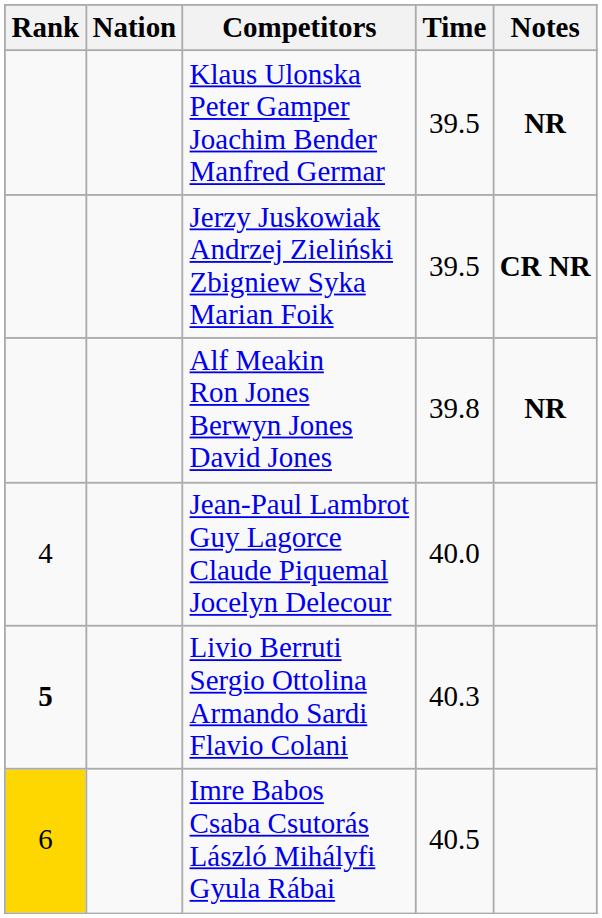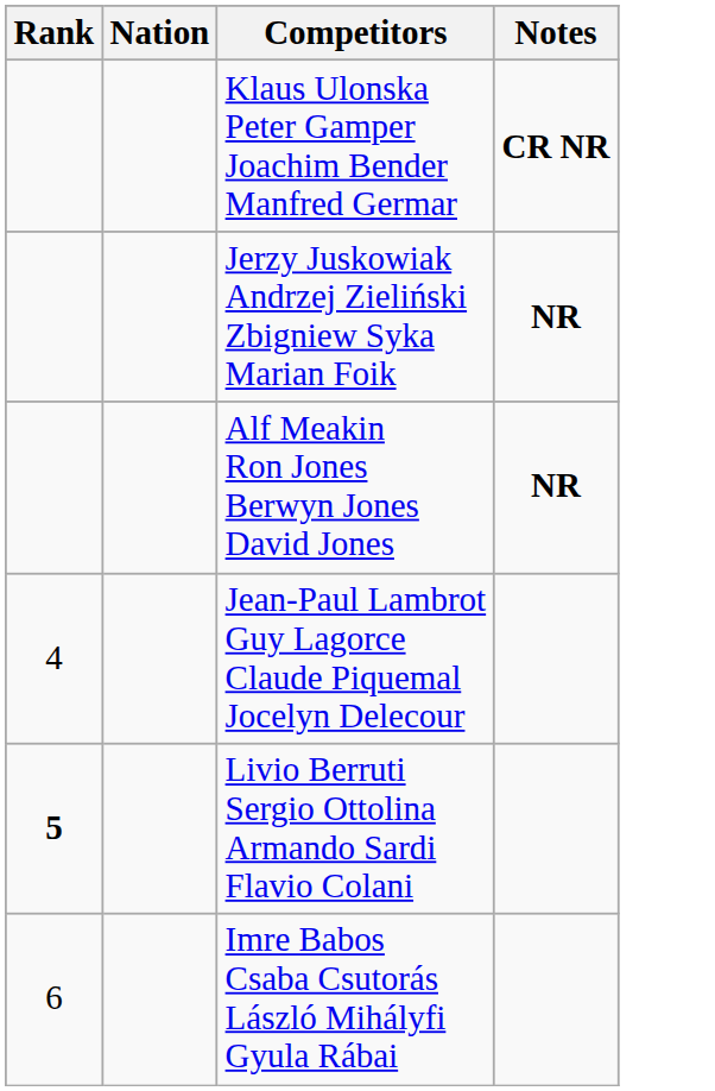- column: Time | 39.5 | 39.5 | 39.8 | 40.0 | 40.3 | 40.5
Klaus Ulonska Peter Gamper Joachim Bender Manfred Germar | Notes: NR -> CR NR
Jerzy Juskowiak Andrzej Zieliński Zbigniew Syka Marian Foik | Notes: CR NR -> NR
Imre Babos Csaba Csutorás László Mihályfi Gyula Rábai | Rank: gold background -> no background
